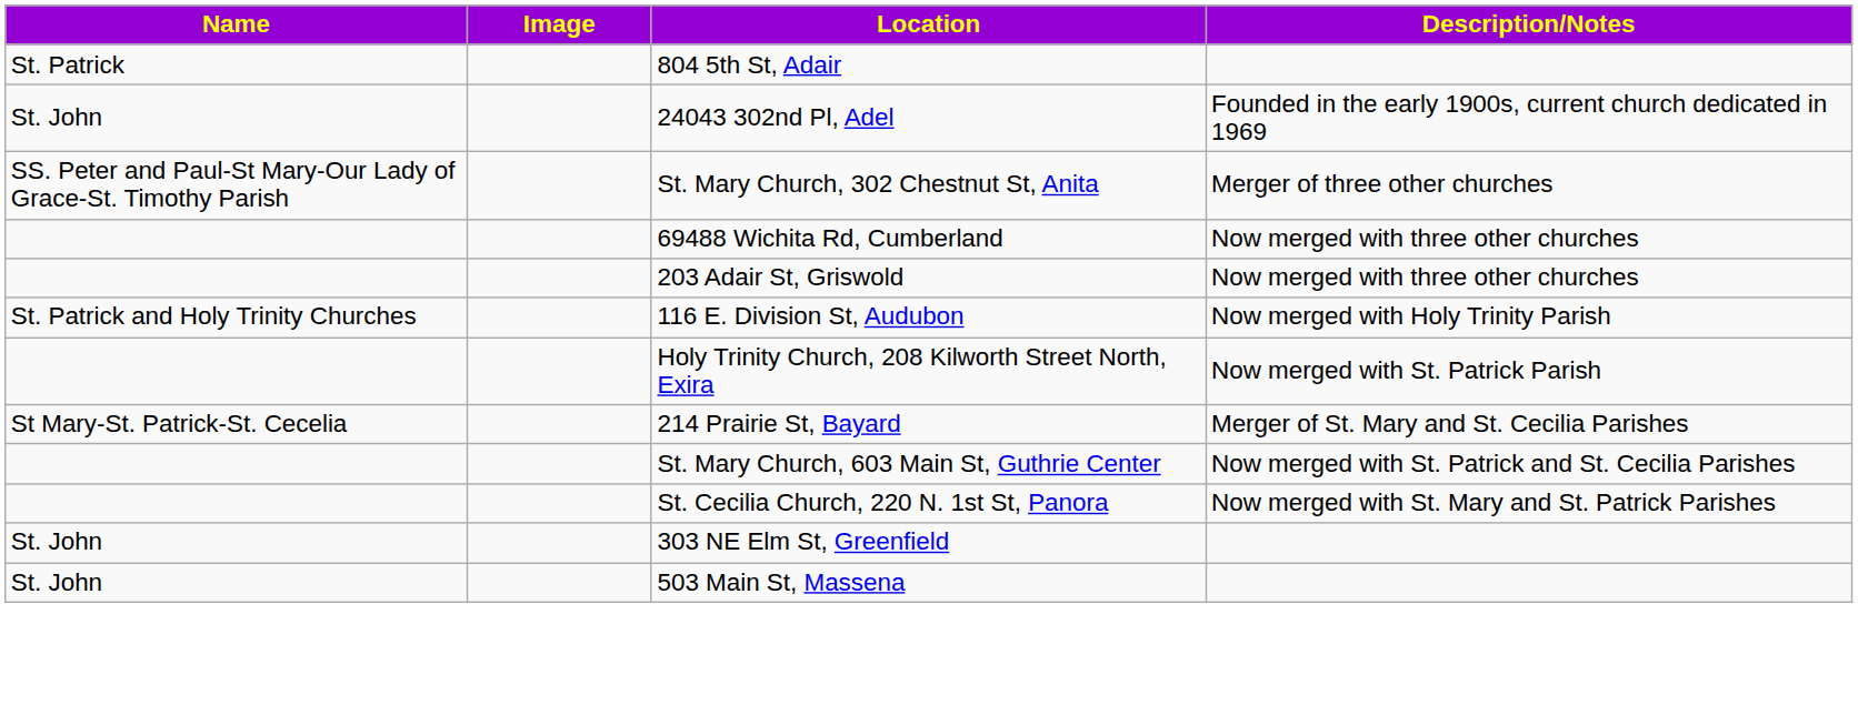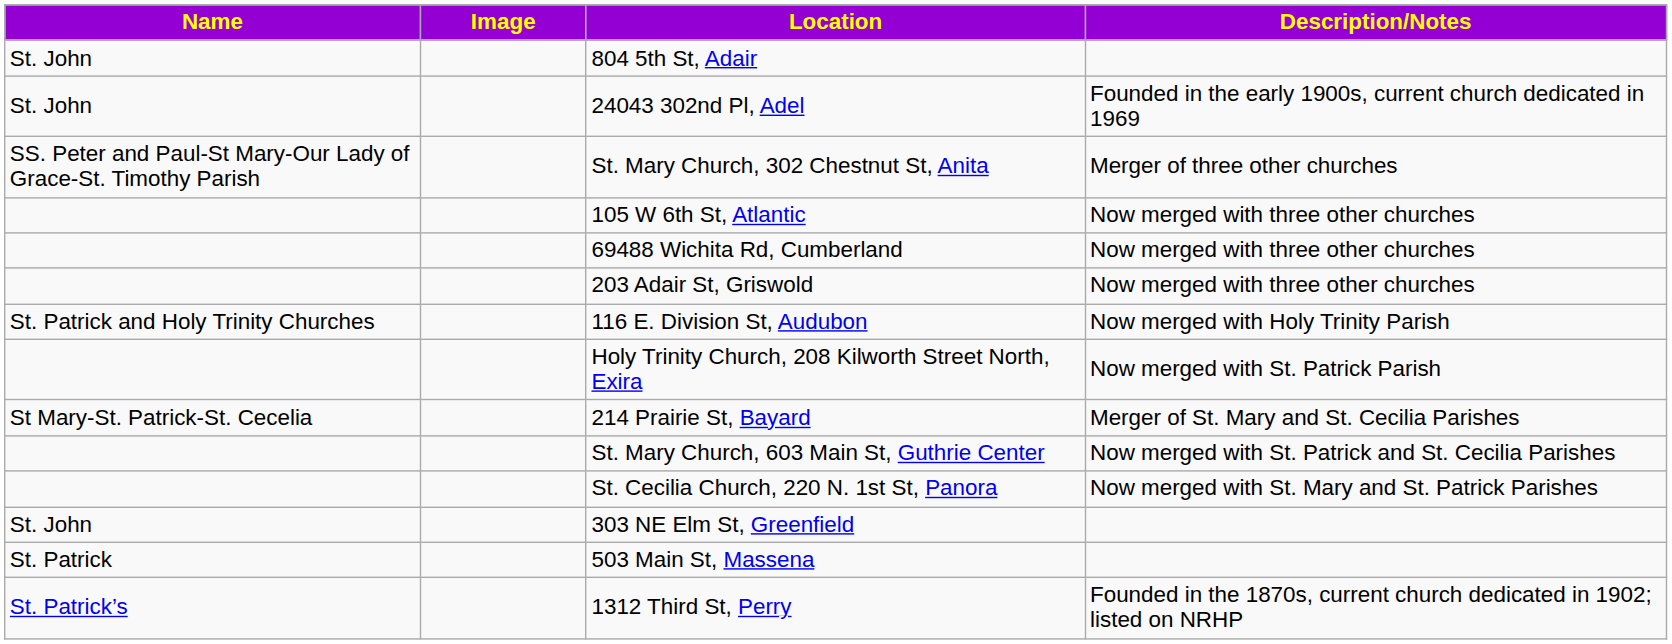804 5th St, Adair | Name: St. Patrick -> St. John
+ row: 105 W 6th St, Atlantic | Now merged with three other churches
503 Main St, Massena | Name: St. John -> St. Patrick
+ row: St. Patrick’s | 1312 Third St, Perry | Founded in the 1870s, current church dedicated in 1902; listed on NRHP
